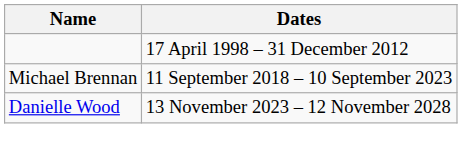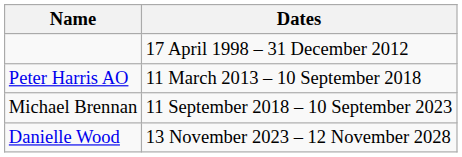+ row: Peter Harris AO | 11 March 2013 – 10 September 2018
